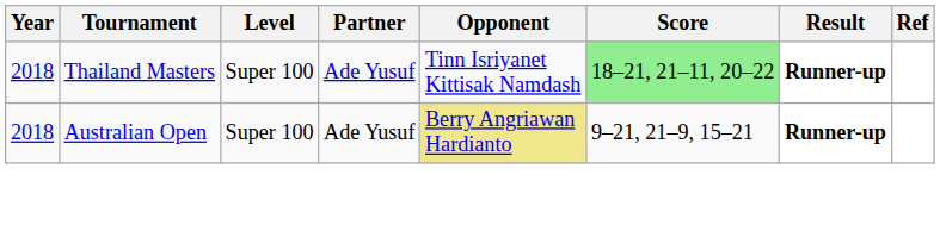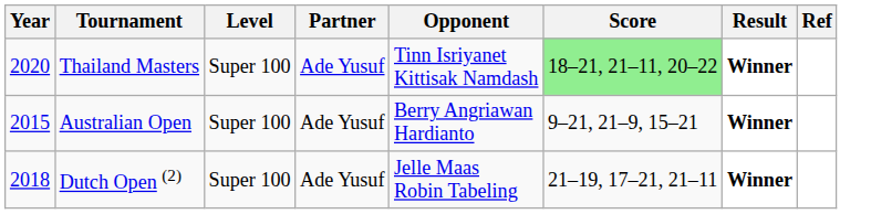Thailand Masters | Year: 2018 -> 2020
Thailand Masters | Result: Runner-up -> Winner
Australian Open | Year: 2018 -> 2015
Australian Open | Opponent: khaki background -> no background
Australian Open | Result: Runner-up -> Winner
+ row: 2018 | Dutch Open (2) | Super 100 | Ade Yusuf | Jelle Maas Robin Tabeling | 21–19, 17–21, 21–11 | Winner
